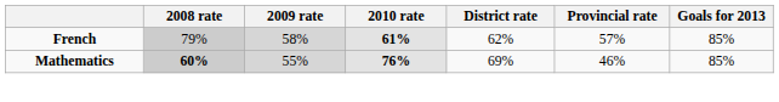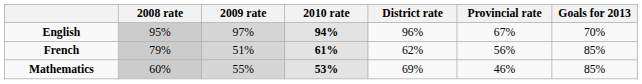+ row: English | 95% | 97% | 94% | 96% | 67% | 70%
French | 2009 rate: 58% -> 51%
French | Provincial rate: 57% -> 56%
Mathematics | 2008 rate: bold -> normal
Mathematics | 2010 rate: 76% -> 53%
